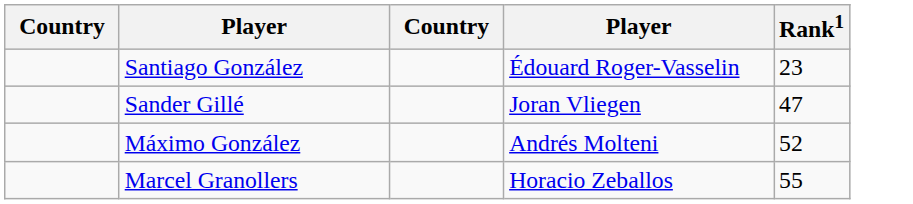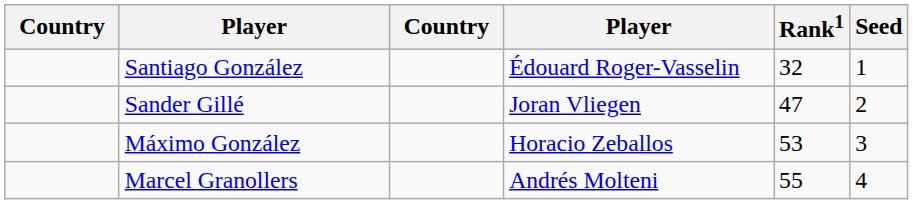+ column: Seed | 1 | 2 | 3 | 4
Santiago González | Rank1: 23 -> 32
Máximo González | column 4: Andrés Molteni -> Horacio Zeballos
Máximo González | Rank1: 52 -> 53
Marcel Granollers | column 4: Horacio Zeballos -> Andrés Molteni
